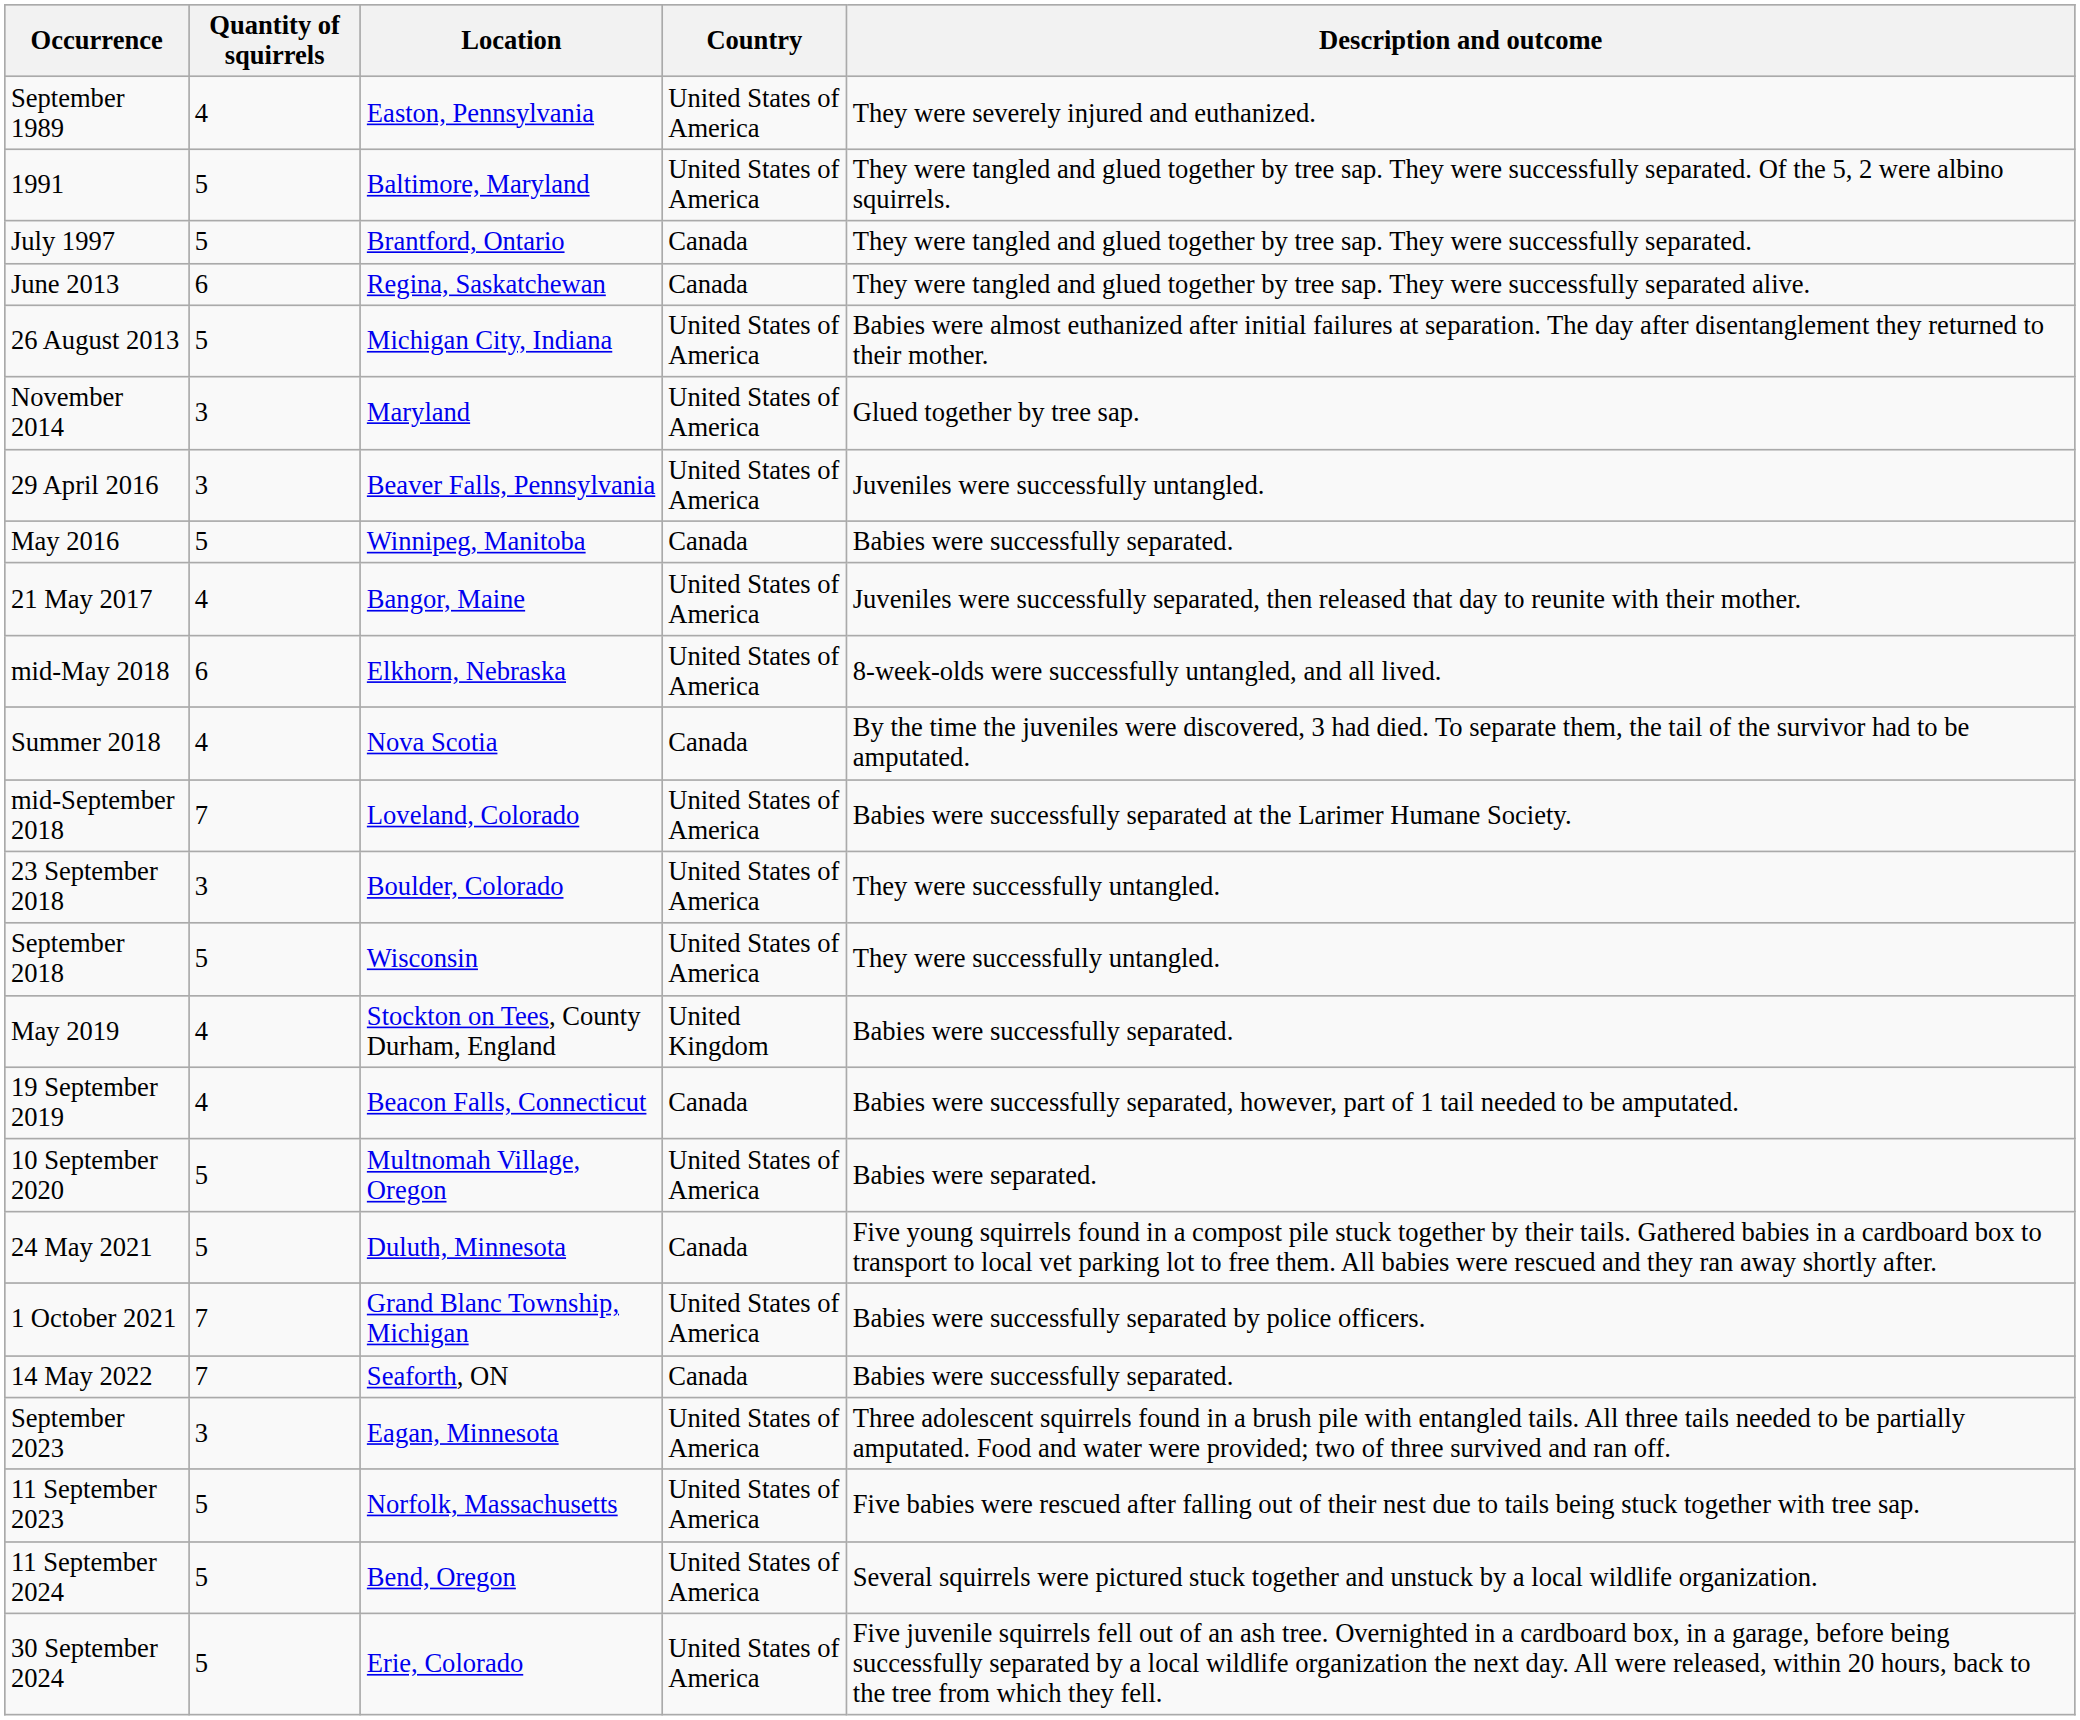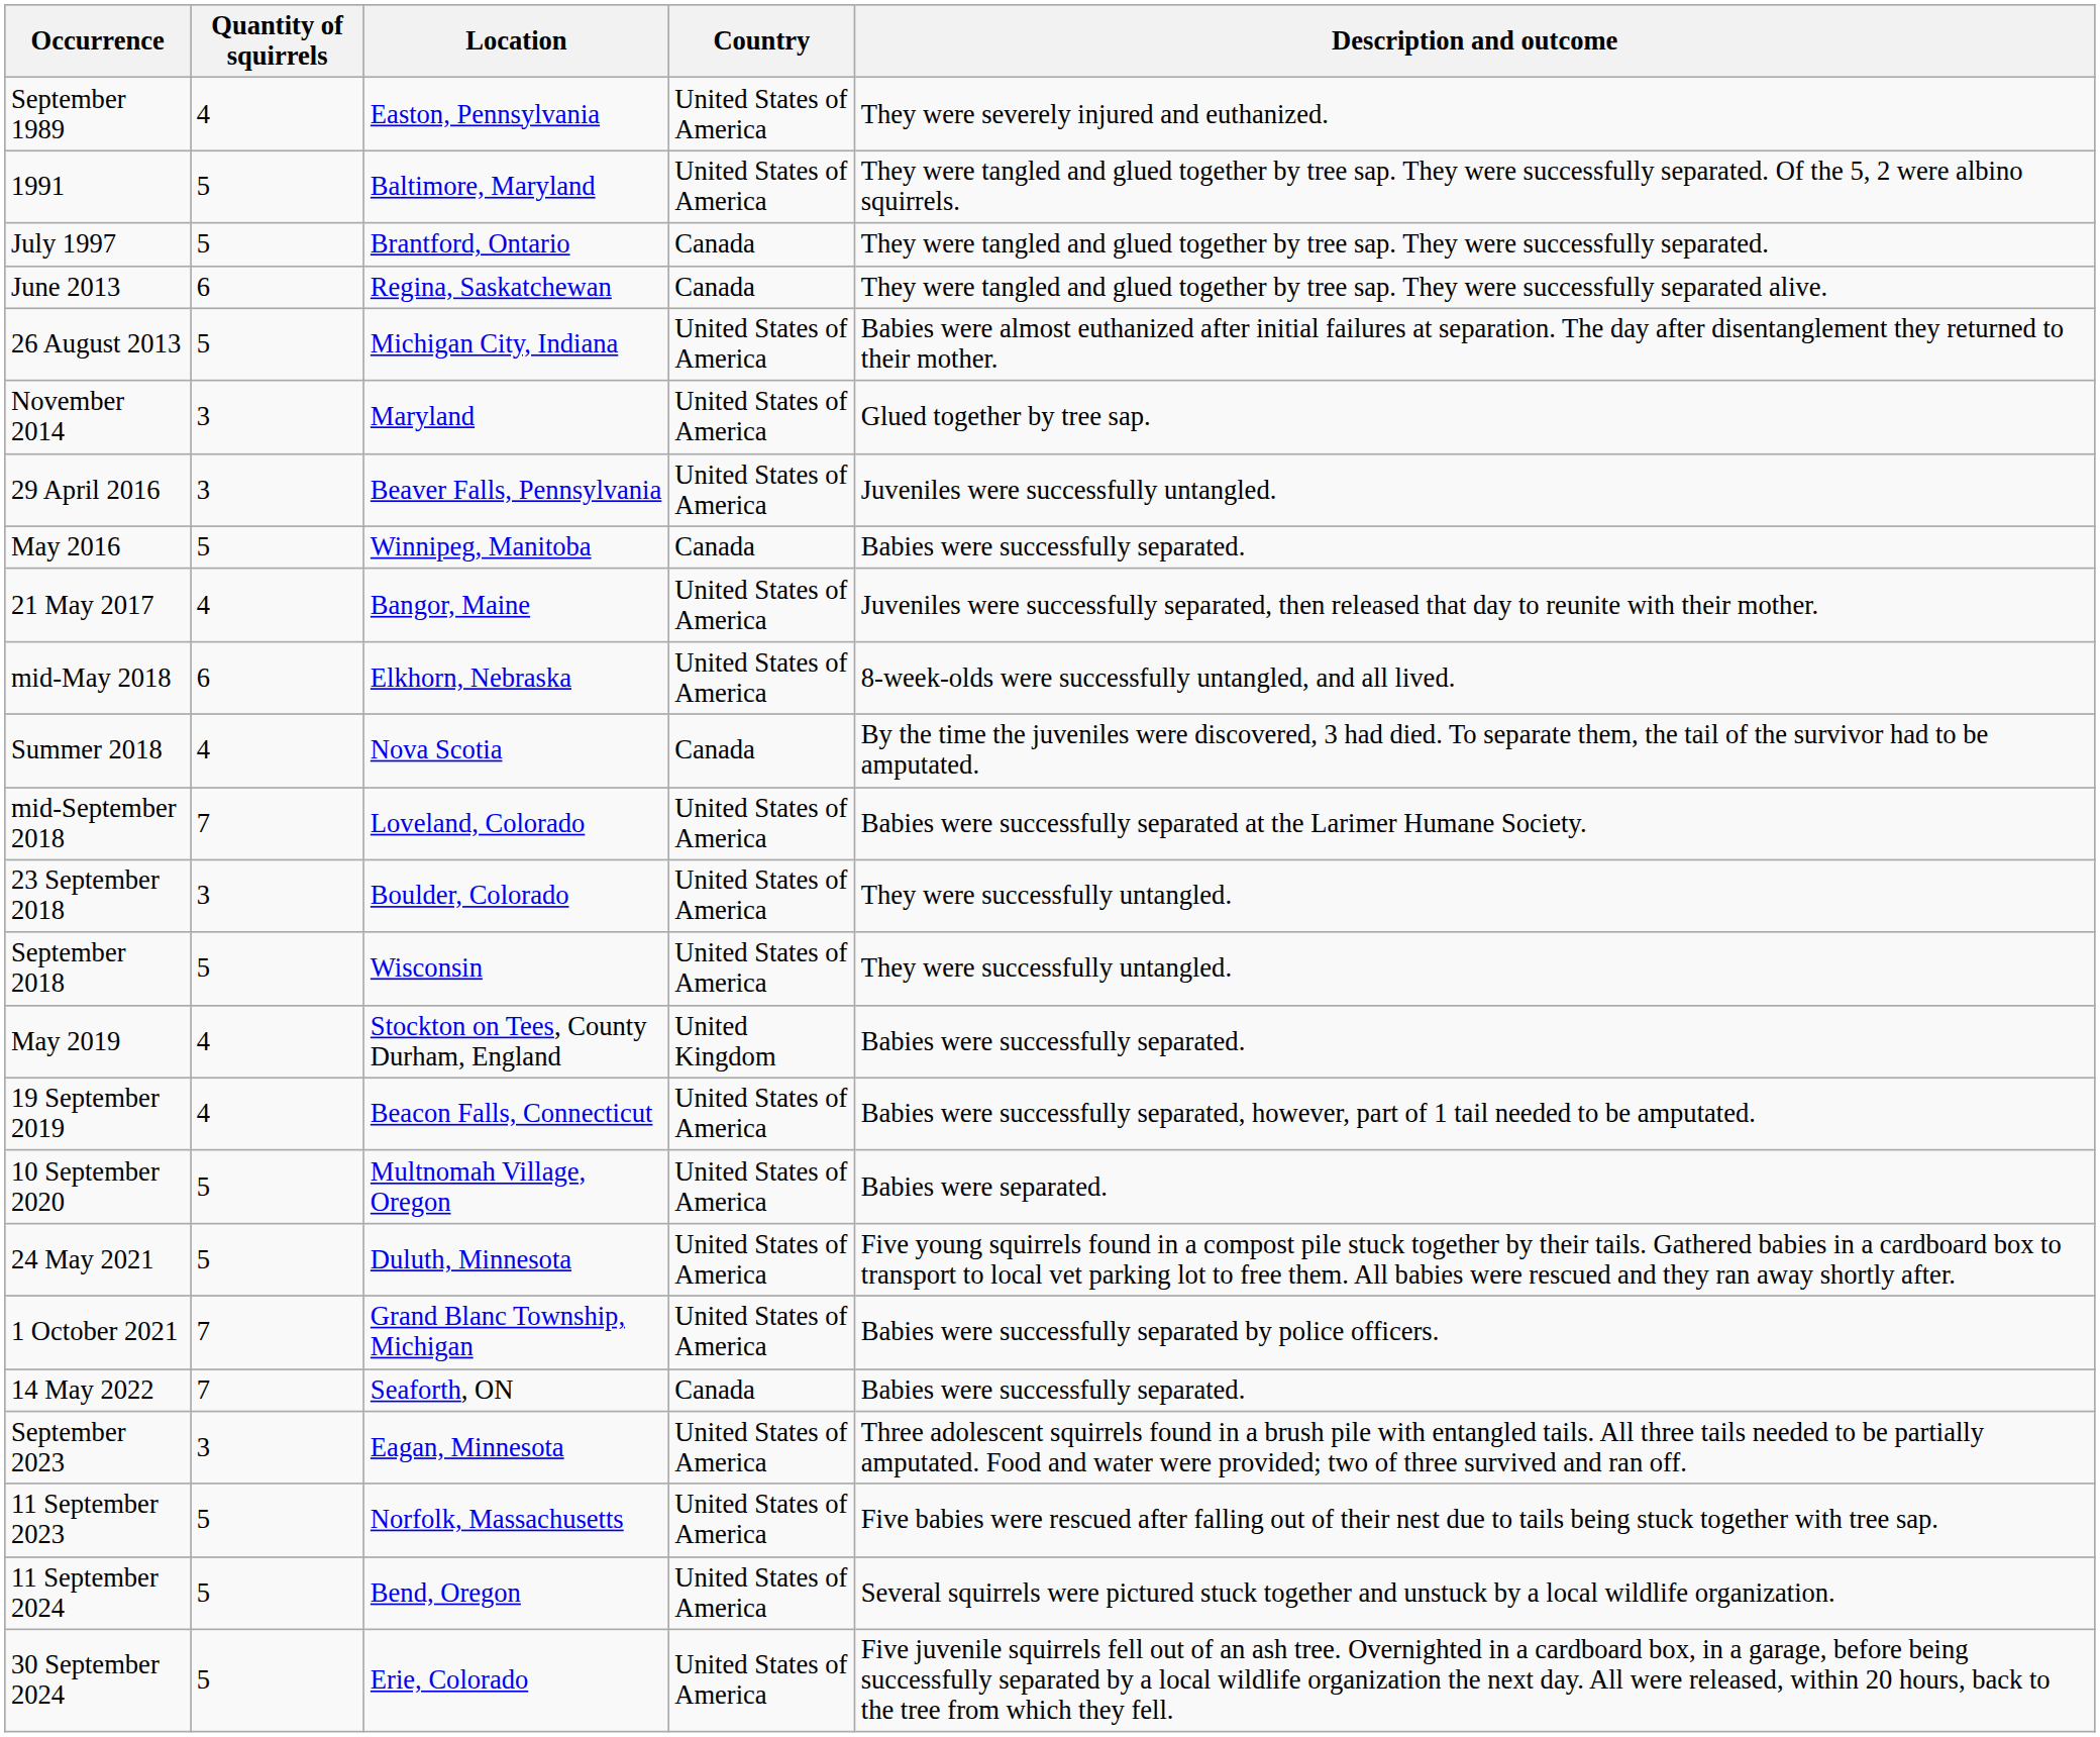19 September 2019 | Country: Canada -> United States of America
24 May 2021 | Country: Canada -> United States of America
